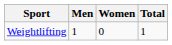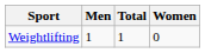columns swapped: Women <-> Total
